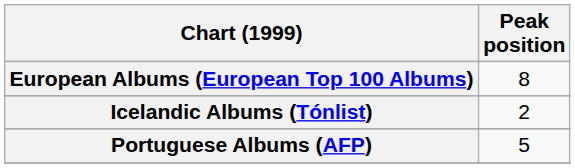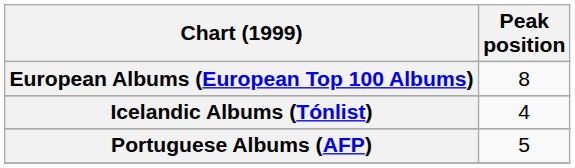Icelandic Albums (Tónlist) | Peak position: 2 -> 4
